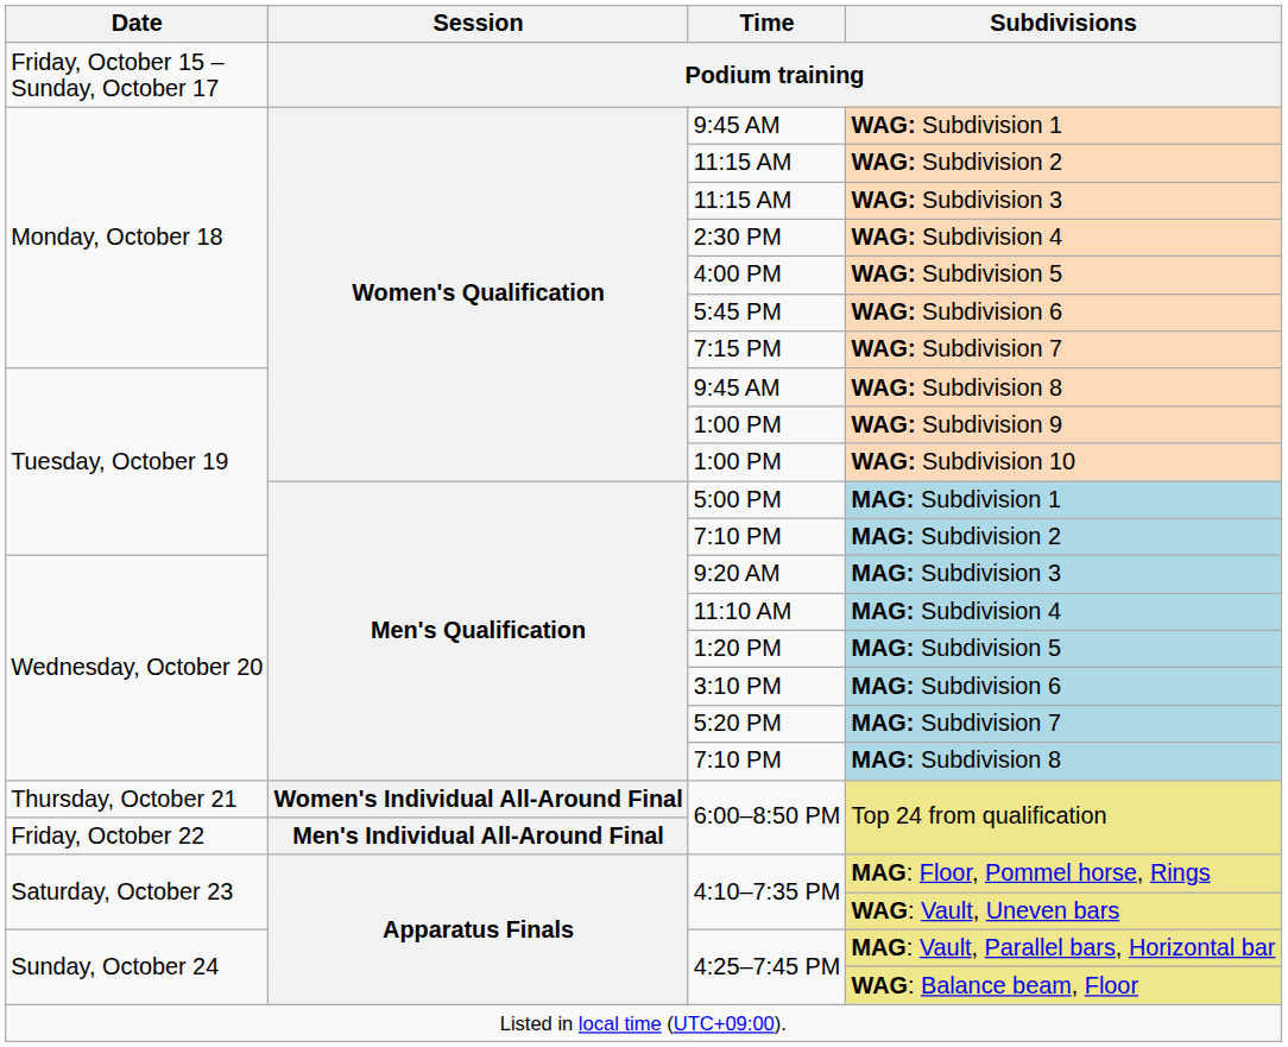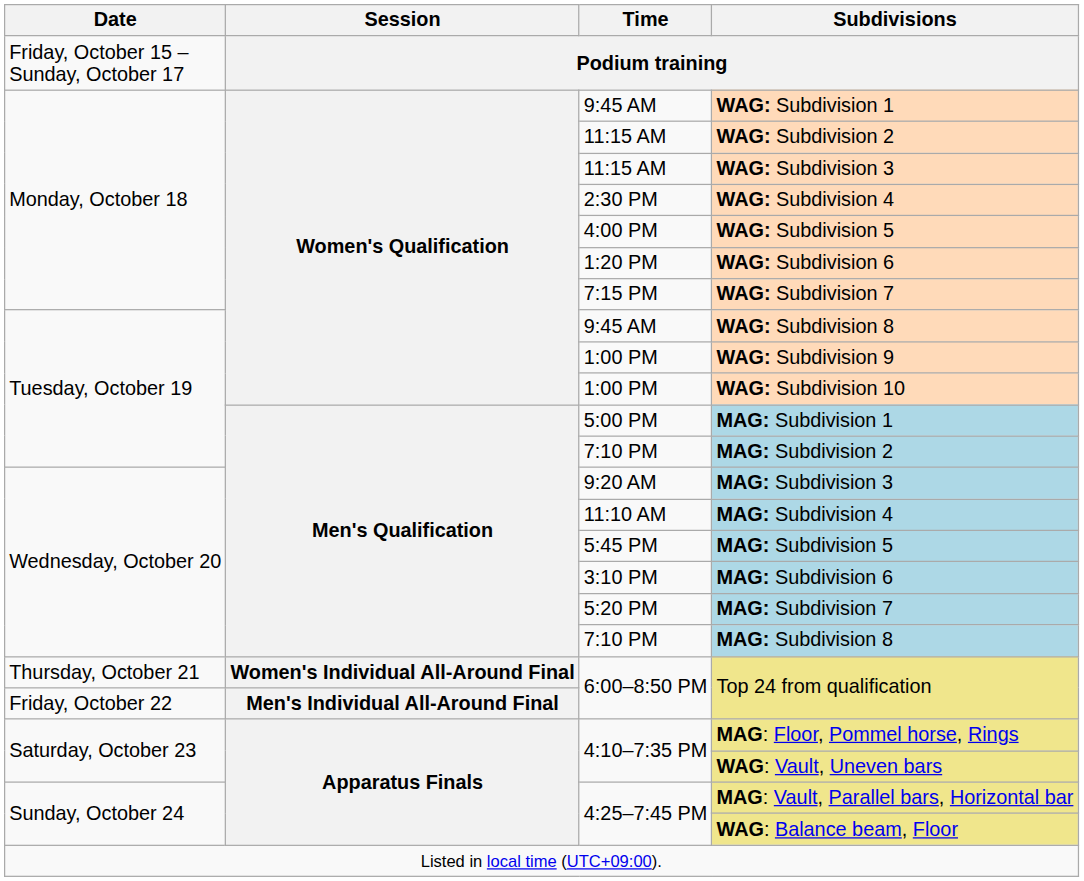WAG: Subdivision 6 | Time: 5:45 PM -> 1:20 PM
MAG: Subdivision 5 | Time: 1:20 PM -> 5:45 PM
